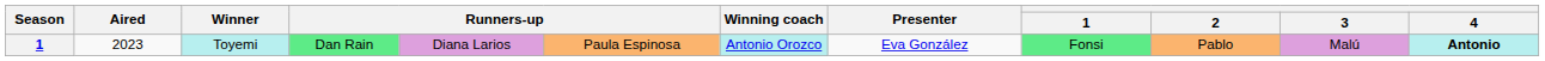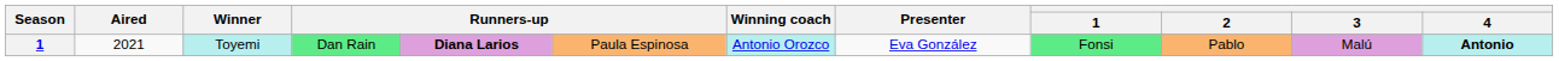Toyemi | Aired: 2023 -> 2021
Toyemi | column 5: normal -> bold
